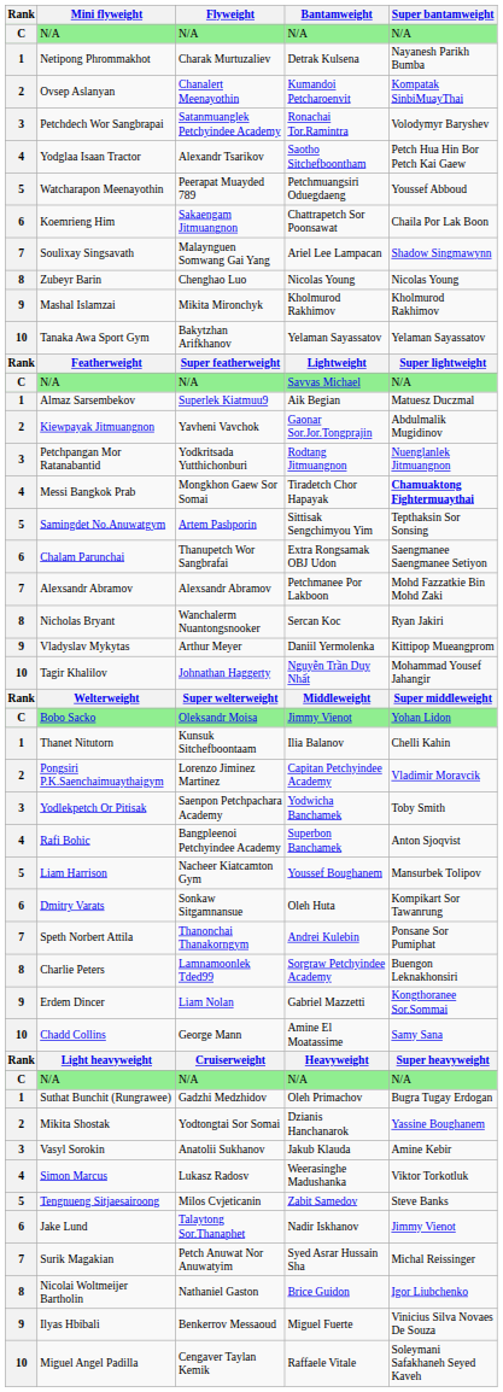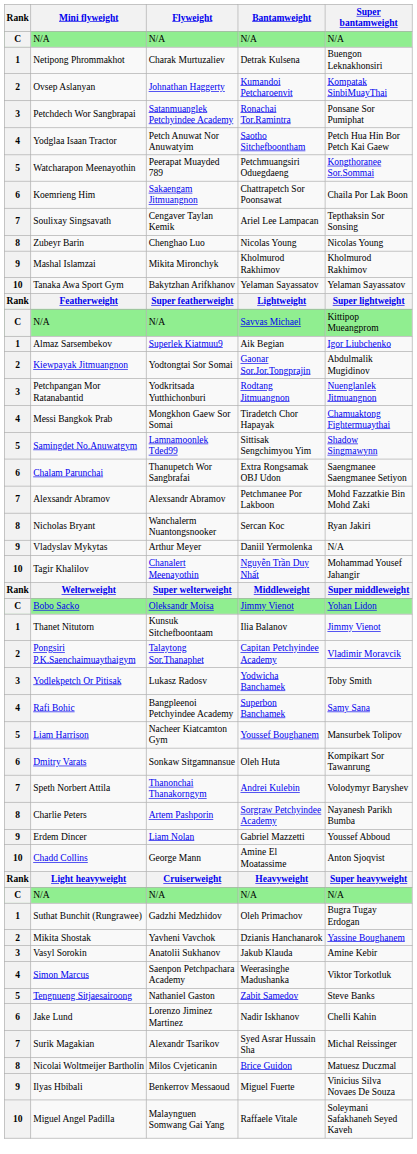Detrak Kulsena | Super bantamweight: Nayanesh Parikh Bumba -> Buengon Leknakhonsiri
Kumandoi Petcharoenvit | Flyweight: Chanalert Meenayothin -> Johnathan Haggerty
Ronachai Tor.Ramintra | Super bantamweight: Volodymyr Baryshev -> Ponsane Sor Pumiphat
Saotho Sitchefboontham | Flyweight: Alexandr Tsarikov -> Petch Anuwat Nor Anuwatyim
Petchmuangsiri Oduegdaeng | Super bantamweight: Youssef Abboud -> Kongthoranee Sor.Sommai
Ariel Lee Lampacan | Flyweight: Malaynguen Somwang Gai Yang -> Cengaver Taylan Kemik
Ariel Lee Lampacan | Super bantamweight: Shadow Singmawynn -> Tepthaksin Sor Sonsing
Savvas Michael | Super bantamweight: N/A -> Kittipop Mueangprom
Aik Begian | Super bantamweight: Matuesz Duczmal -> Igor Liubchenko
Gaonar Sor.Jor.Tongprajin | Flyweight: Yavheni Vavchok -> Yodtongtai Sor Somai
Tiradetch Chor Hapayak | Super bantamweight: bold -> normal
Sittisak Sengchimyou Yim | Flyweight: Artem Pashporin -> Lamnamoonlek Tded99
Sittisak Sengchimyou Yim | Super bantamweight: Tepthaksin Sor Sonsing -> Shadow Singmawynn
Daniil Yermolenka | Super bantamweight: Kittipop Mueangprom -> N/A
Nguyễn Trần Duy Nhất | Flyweight: Johnathan Haggerty -> Chanalert Meenayothin
Ilia Balanov | Super bantamweight: Chelli Kahin -> Jimmy Vienot
Capitan Petchyindee Academy | Flyweight: Lorenzo Jiminez Martinez -> Talaytong Sor.Thanaphet
Yodwicha Banchamek | Flyweight: Saenpon Petchpachara Academy -> Lukasz Radosv
Superbon Banchamek | Super bantamweight: Anton Sjoqvist -> Samy Sana
Andrei Kulebin | Super bantamweight: Ponsane Sor Pumiphat -> Volodymyr Baryshev
Sorgraw Petchyindee Academy | Flyweight: Lamnamoonlek Tded99 -> Artem Pashporin
Sorgraw Petchyindee Academy | Super bantamweight: Buengon Leknakhonsiri -> Nayanesh Parikh Bumba
Gabriel Mazzetti | Super bantamweight: Kongthoranee Sor.Sommai -> Youssef Abboud
Amine El Moatassime | Super bantamweight: Samy Sana -> Anton Sjoqvist
Dzianis Hanchanarok | Flyweight: Yodtongtai Sor Somai -> Yavheni Vavchok
Weerasinghe Madushanka | Flyweight: Lukasz Radosv -> Saenpon Petchpachara Academy
Zabit Samedov | Flyweight: Milos Cvjeticanin -> Nathaniel Gaston
Nadir Iskhanov | Flyweight: Talaytong Sor.Thanaphet -> Lorenzo Jiminez Martinez
Nadir Iskhanov | Super bantamweight: Jimmy Vienot -> Chelli Kahin
Syed Asrar Hussain Sha | Flyweight: Petch Anuwat Nor Anuwatyim -> Alexandr Tsarikov
Brice Guidon | Flyweight: Nathaniel Gaston -> Milos Cvjeticanin
Brice Guidon | Super bantamweight: Igor Liubchenko -> Matuesz Duczmal
Raffaele Vitale | Flyweight: Cengaver Taylan Kemik -> Malaynguen Somwang Gai Yang
